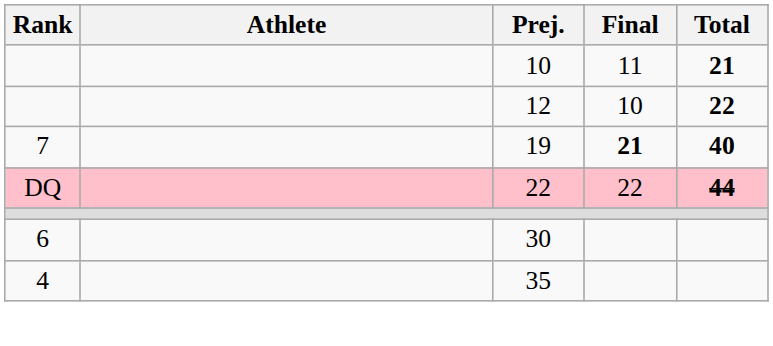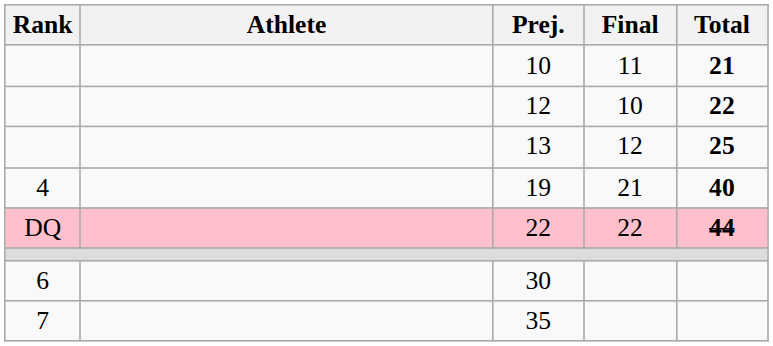+ row: 13 | 12 | 25
19 | Rank: 7 -> 4
19 | Final: bold -> normal
35 | Rank: 4 -> 7
